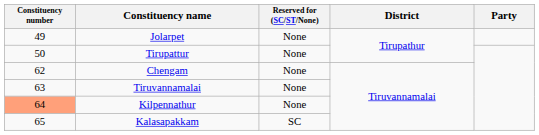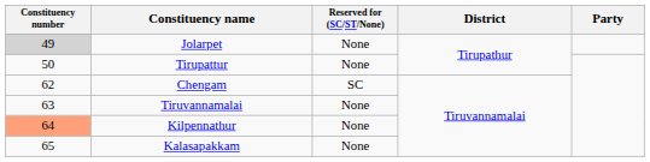Jolarpet | Constituency number: no background -> lightgrey background
Chengam | Reserved for (SC/ST/None): None -> SC
Kalasapakkam | Reserved for (SC/ST/None): SC -> None
